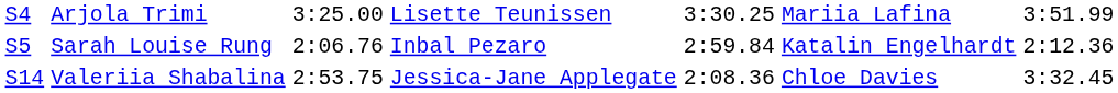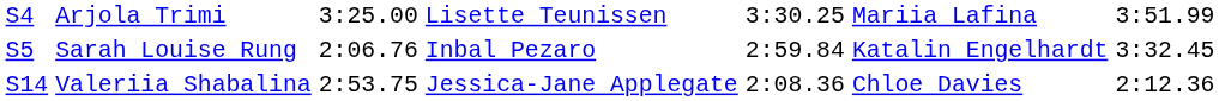Sarah Louise Rung | column 7: 2:12.36 -> 3:32.45
Valeriia Shabalina | column 7: 3:32.45 -> 2:12.36
